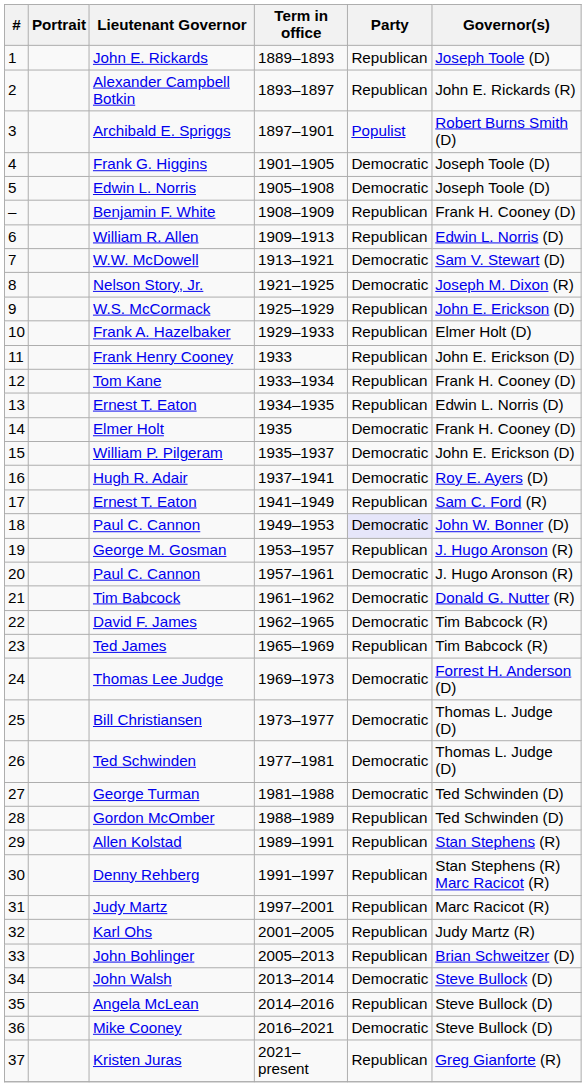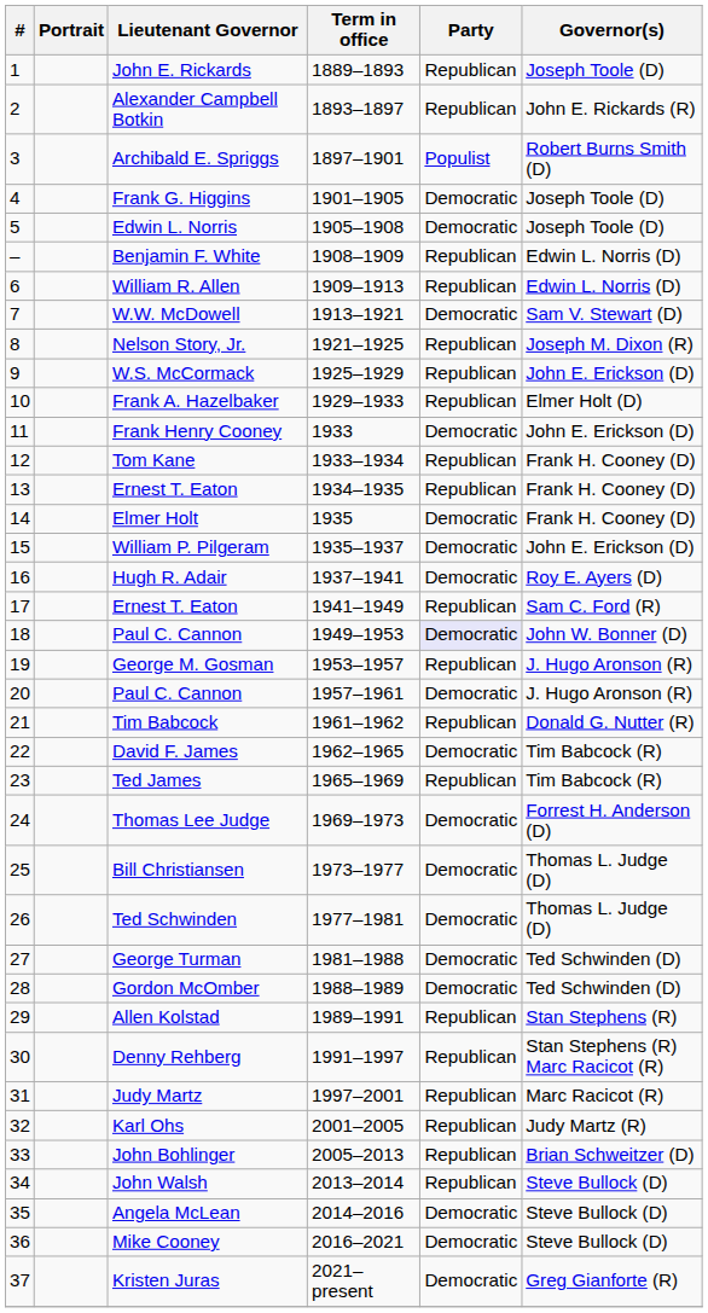Benjamin F. White | Governor(s): Frank H. Cooney (D) -> Edwin L. Norris (D)
Nelson Story, Jr. | Party: Democratic -> Republican
Frank Henry Cooney | Party: Republican -> Democratic
13 / Ernest T. Eaton | Governor(s): Edwin L. Norris (D) -> Frank H. Cooney (D)
Tim Babcock | Party: Democratic -> Republican
Gordon McOmber | Party: Republican -> Democratic
John Walsh | Party: Democratic -> Republican
Angela McLean | Party: Republican -> Democratic
Kristen Juras | Party: Republican -> Democratic
